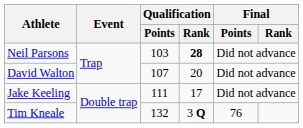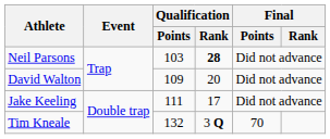David Walton | Qualification / Points: 107 -> 109
Tim Kneale | Final / Points: 76 -> 70
